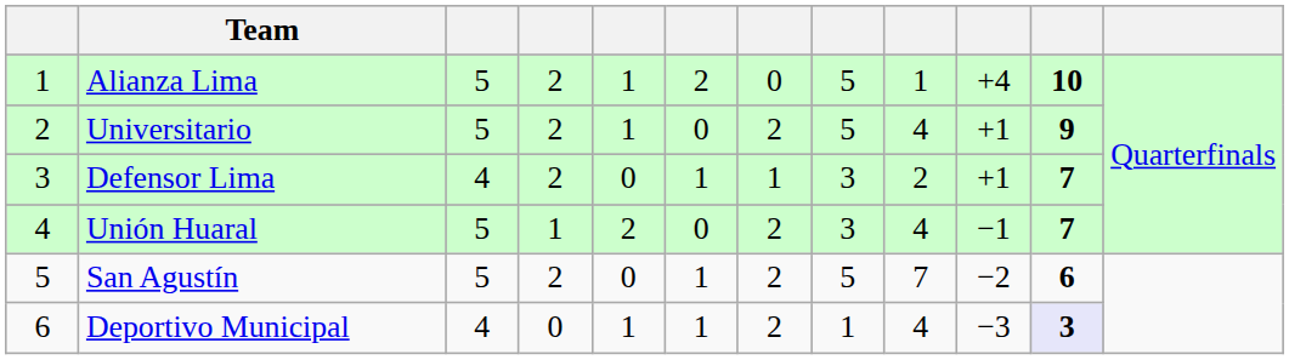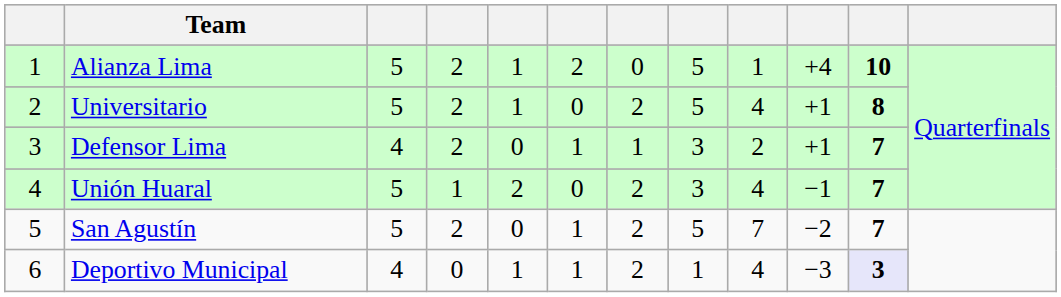Universitario | column 11: 9 -> 8
San Agustín | column 11: 6 -> 7
